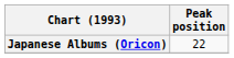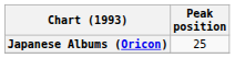Japanese Albums (Oricon) | Peak position: 22 -> 25
